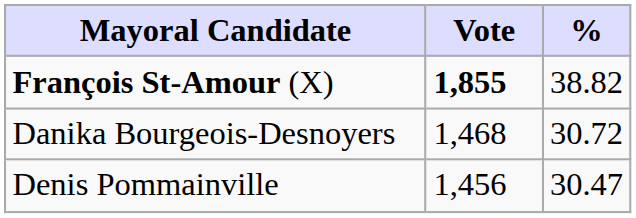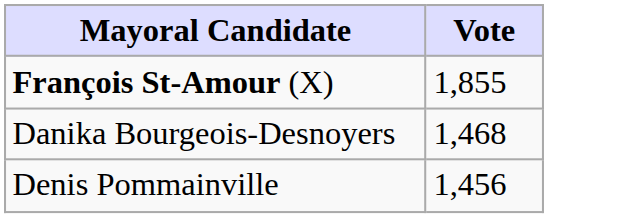- column: % | 38.82 | 30.72 | 30.47
François St-Amour (X) | Vote: bold -> normal
